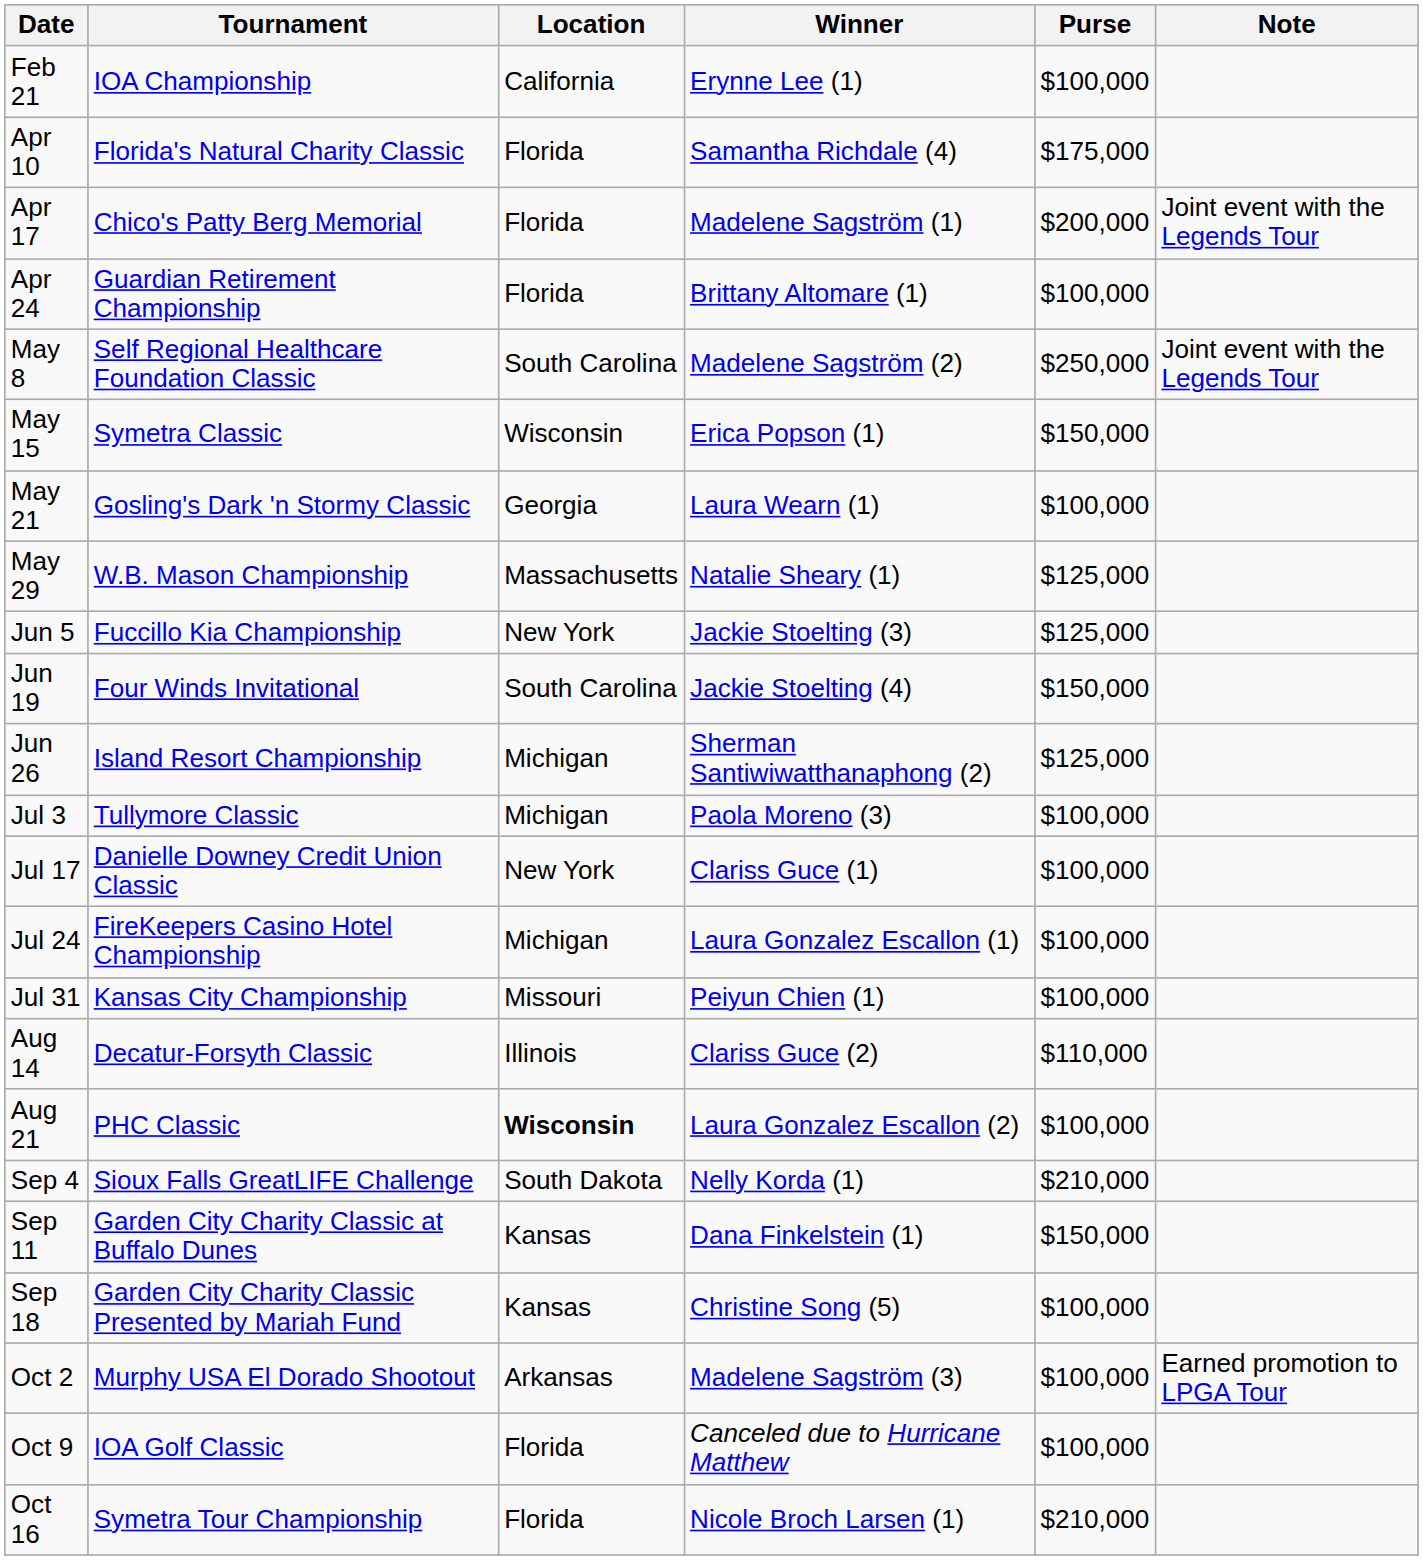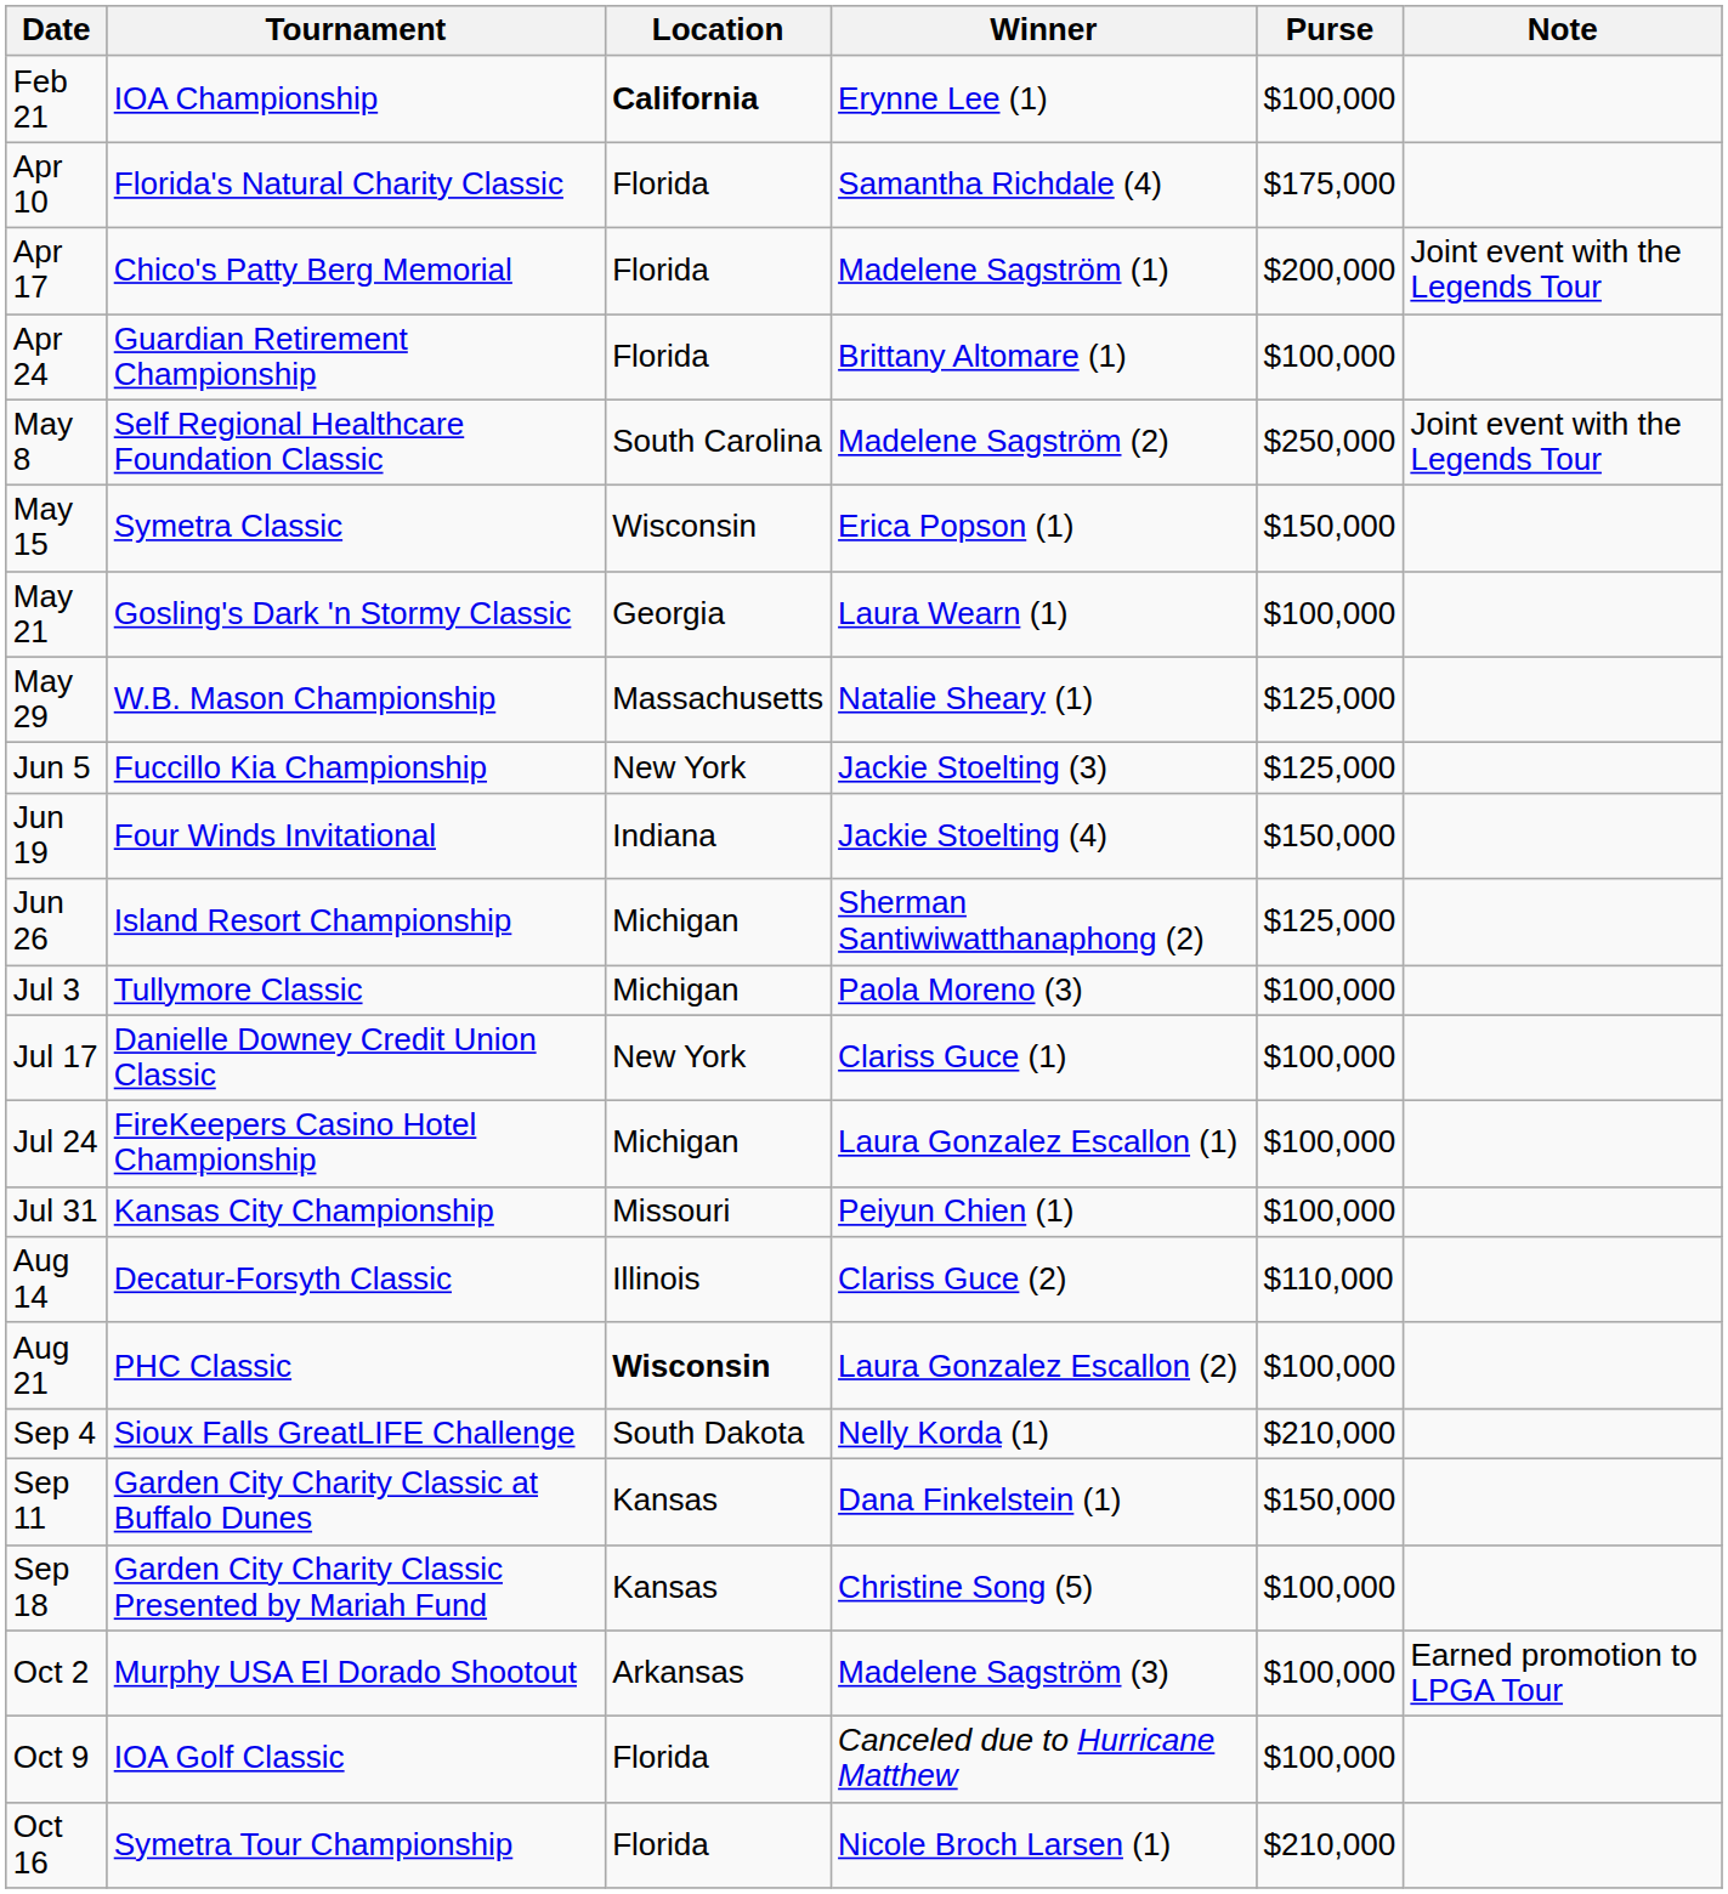Feb 21 | Location: normal -> bold
Jun 19 | Location: South Carolina -> Indiana
